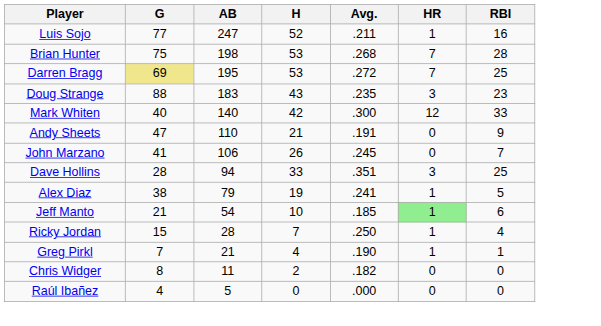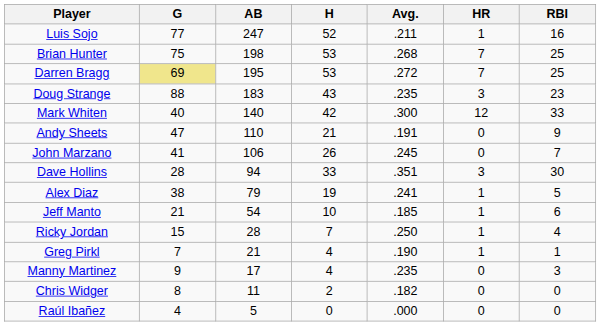Brian Hunter | RBI: 28 -> 25
Dave Hollins | RBI: 25 -> 30
Jeff Manto | HR: lightgreen background -> no background
+ row: Manny Martinez | 9 | 17 | 4 | .235 | 0 | 3
